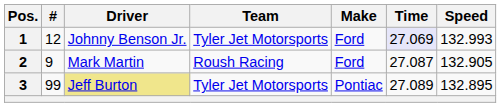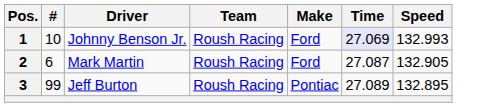1 | #: 12 -> 10
1 | Team: Tyler Jet Motorsports -> Roush Racing
2 | #: 9 -> 6
3 | Driver: khaki background -> no background
3 | Team: Tyler Jet Motorsports -> Roush Racing
